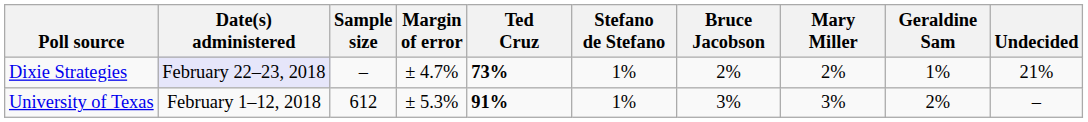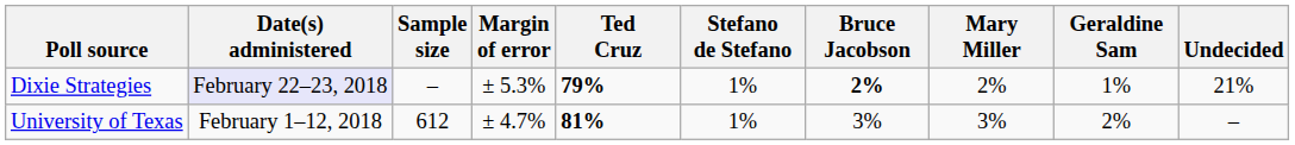Dixie Strategies | Margin of error: ± 4.7% -> ± 5.3%
Dixie Strategies | Ted Cruz: 73% -> 79%
Dixie Strategies | Bruce Jacobson: normal -> bold
University of Texas | Margin of error: ± 5.3% -> ± 4.7%
University of Texas | Ted Cruz: 91% -> 81%
